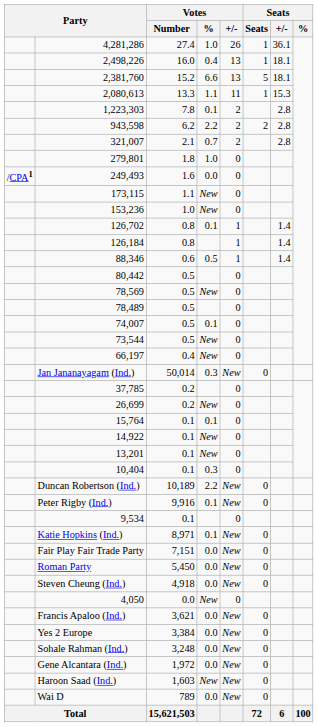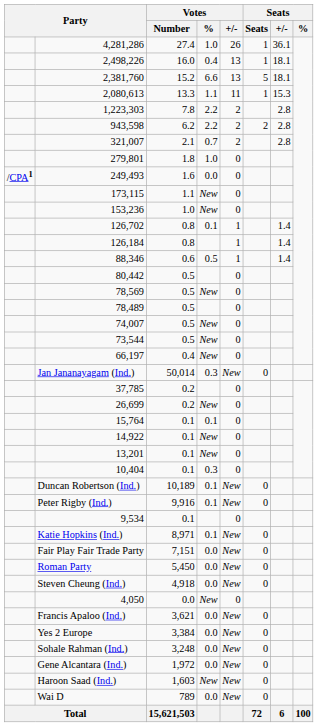1,223,303 | Votes / %: 0.1 -> 2.2
74,007 | Votes / %: 0.1 -> New
Duncan Robertson (Ind.) | Votes / %: 2.2 -> 0.1
